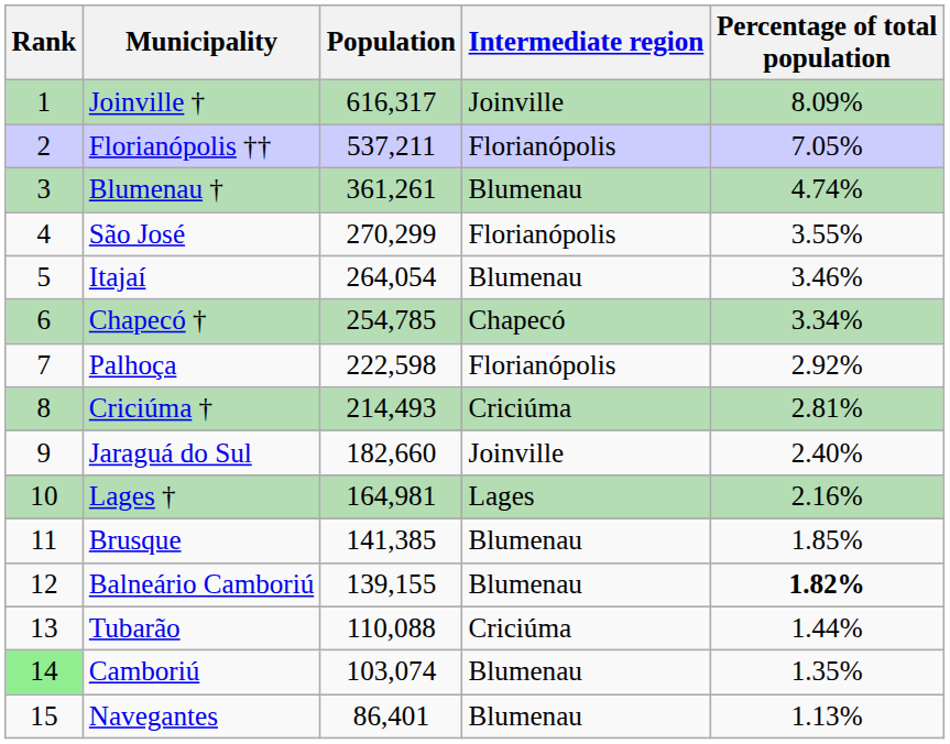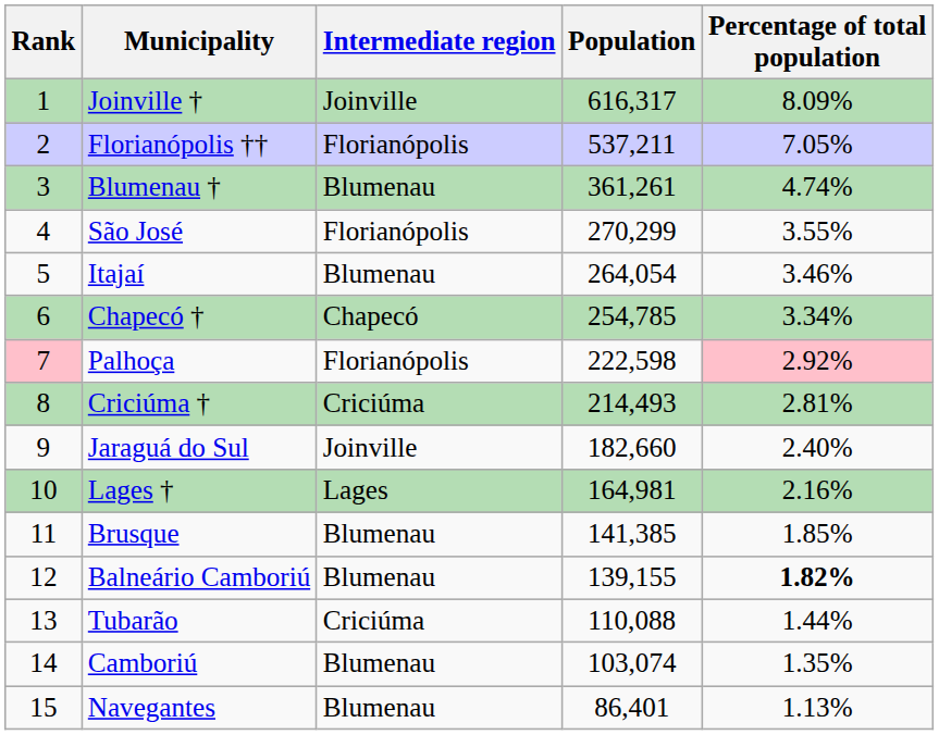columns swapped: Intermediate region <-> Population
Palhoça | Rank: no background -> pink background
Palhoça | Percentage of total population: no background -> pink background
Camboriú | Rank: lightgreen background -> no background
